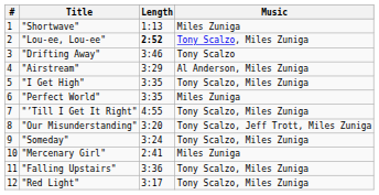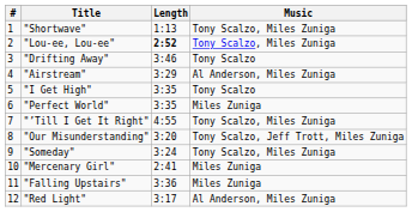"Shortwave" | Music: Miles Zuniga -> Tony Scalzo, Miles Zuniga
"I Get High" | Music: Tony Scalzo, Miles Zuniga -> Tony Scalzo
"Falling Upstairs" | Music: Tony Scalzo, Miles Zuniga -> Miles Zuniga
"Red Light" | Music: Tony Scalzo, Miles Zuniga -> Al Anderson, Miles Zuniga
